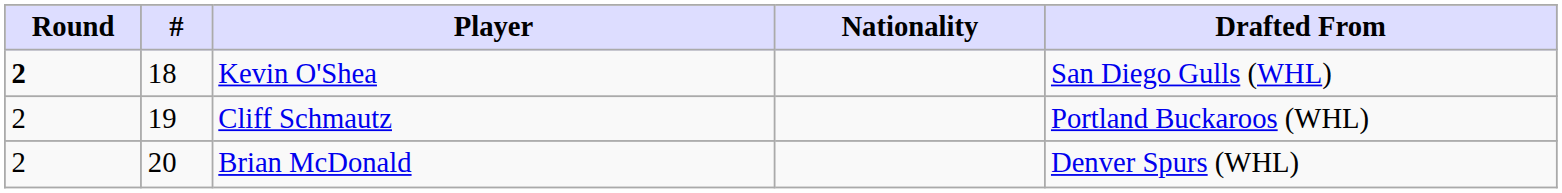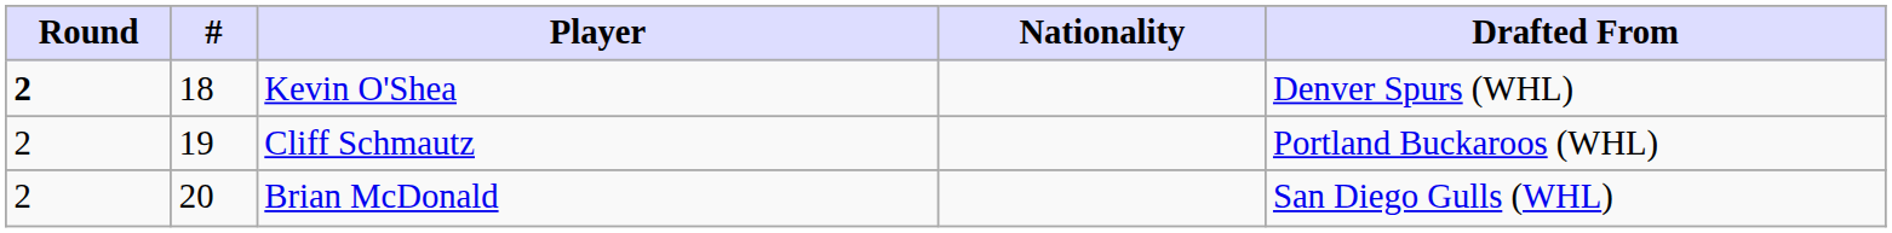Kevin O'Shea | Drafted From: San Diego Gulls (WHL) -> Denver Spurs (WHL)
Brian McDonald | Drafted From: Denver Spurs (WHL) -> San Diego Gulls (WHL)
